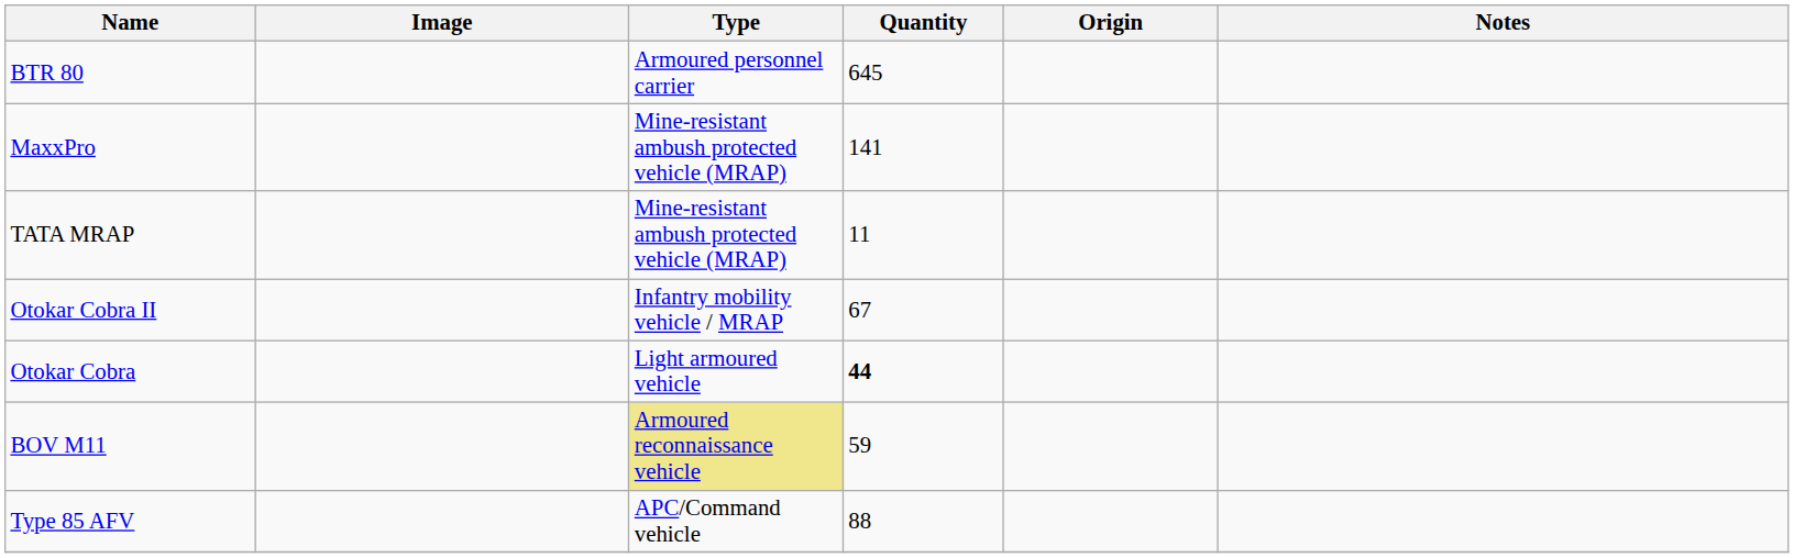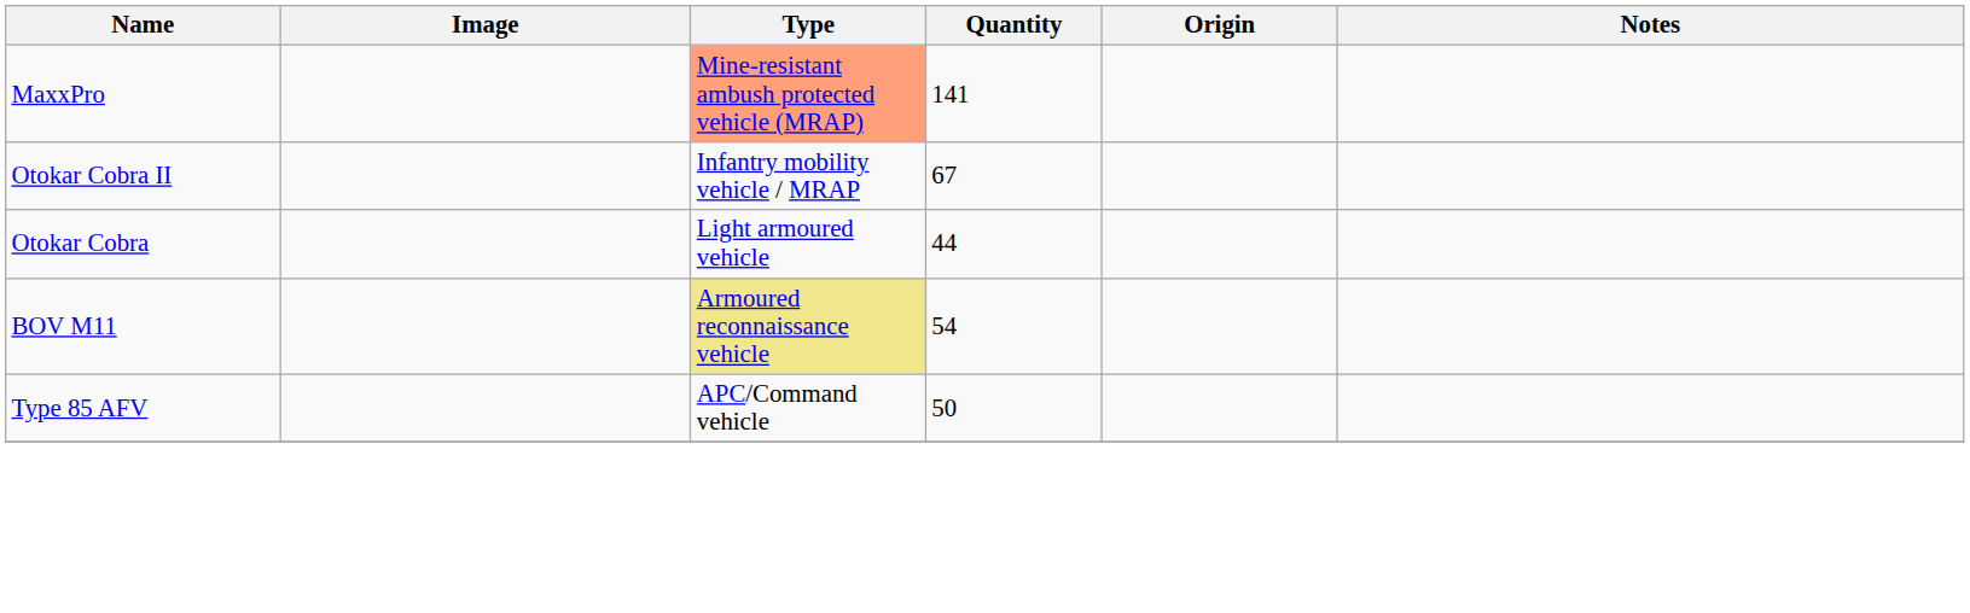- row: BTR 80 | Armoured personnel carrier | 645
MaxxPro | Type: no background -> lightsalmon background
- row: TATA MRAP | Mine-resistant ambush protected vehicle (MRAP) | 11
Otokar Cobra | Quantity: bold -> normal
BOV M11 | Quantity: 59 -> 54
Type 85 AFV | Quantity: 88 -> 50
